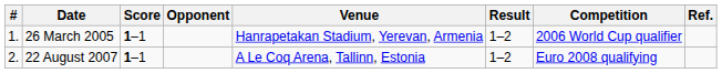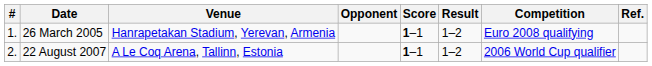columns swapped: Venue <-> Score
26 March 2005 | Competition: 2006 World Cup qualifier -> Euro 2008 qualifying
22 August 2007 | Competition: Euro 2008 qualifying -> 2006 World Cup qualifier
